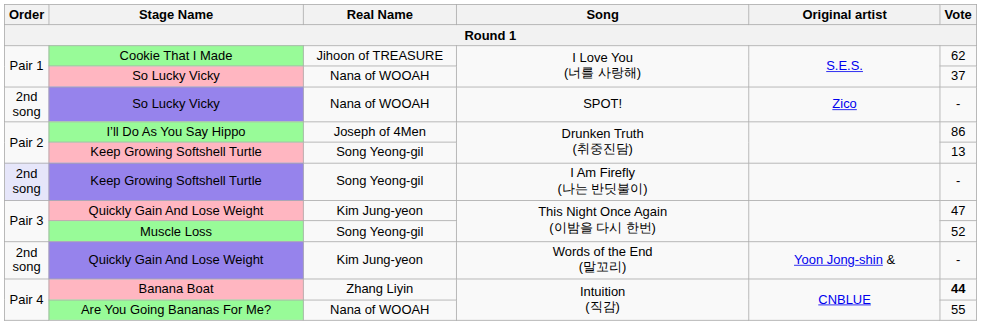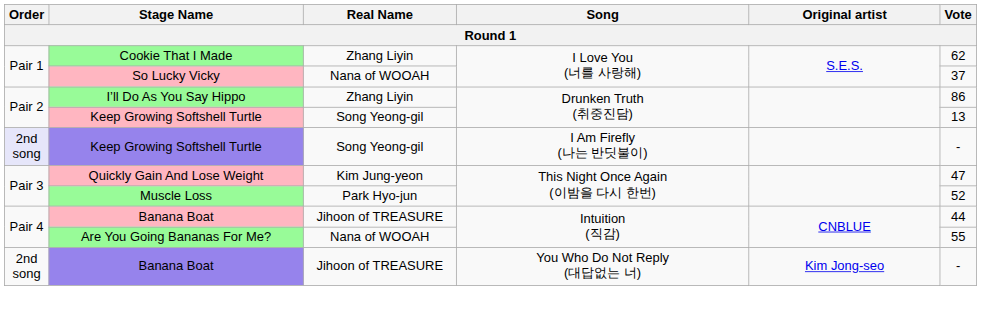Cookie That I Made | Real Name: Jihoon of TREASURE -> Zhang Liyin
- row: 2nd song | So Lucky Vicky | Nana of WOOAH | SPOT! | Zico | -
I’ll Do As You Say Hippo | Real Name: Joseph of 4Men -> Zhang Liyin
Muscle Loss | Real Name: Song Yeong-gil -> Park Hyo-jun
- row: 2nd song | Quickly Gain And Lose Weight | Kim Jung-yeon | Words of the End (말꼬리) | Yoon Jong-shin & | -
Banana Boat / Intuition (직감) | Real Name: Zhang Liyin -> Jihoon of TREASURE
Banana Boat / Intuition (직감) | Vote: bold -> normal
+ row: 2nd song | Banana Boat | Jihoon of TREASURE | You Who Do Not Reply (대답없는 너) | Kim Jong-seo | -
